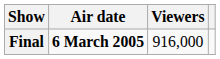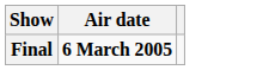- column: Viewers | 916,000
